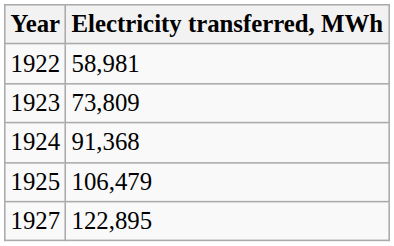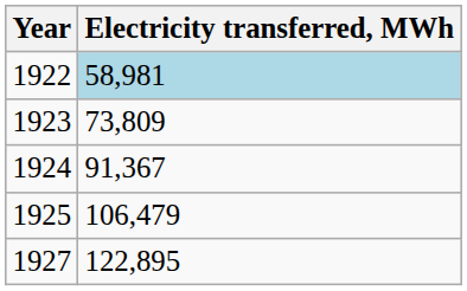1922 | Electricity transferred, MWh: no background -> lightblue background
1924 | Electricity transferred, MWh: 91,368 -> 91,367
